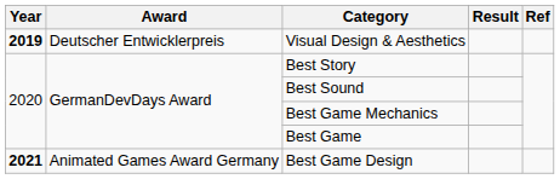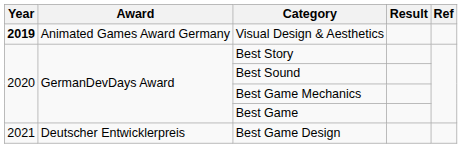Visual Design & Aesthetics | Award: Deutscher Entwicklerpreis -> Animated Games Award Germany
Best Game Design | Year: bold -> normal
Best Game Design | Award: Animated Games Award Germany -> Deutscher Entwicklerpreis
